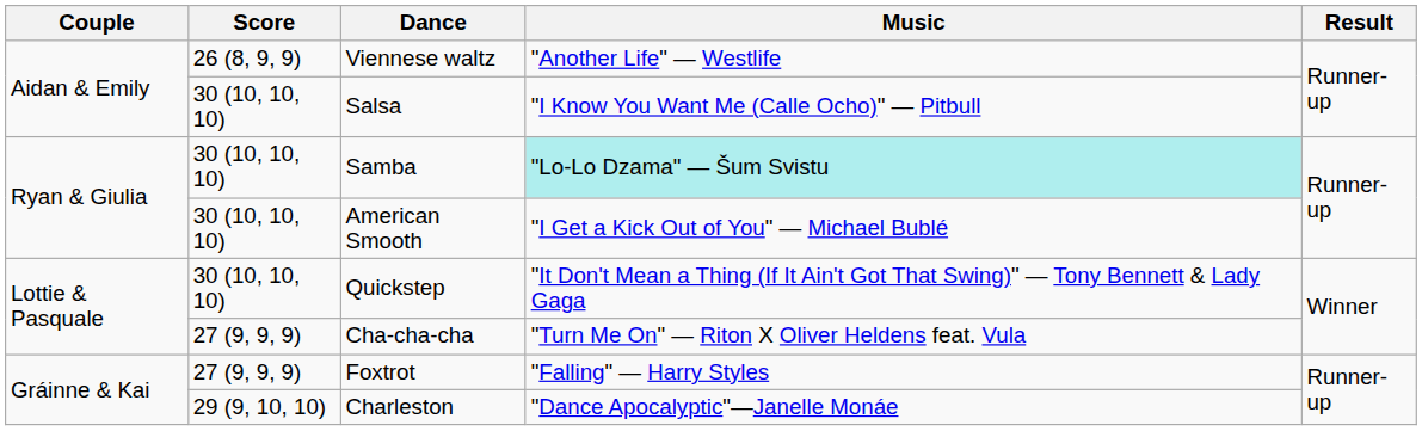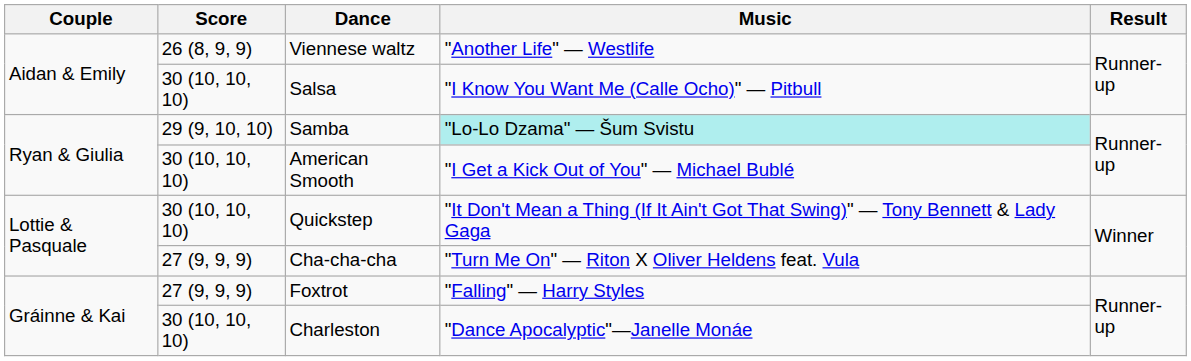Samba | Score: 30 (10, 10, 10) -> 29 (9, 10, 10)
Charleston | Score: 29 (9, 10, 10) -> 30 (10, 10, 10)
